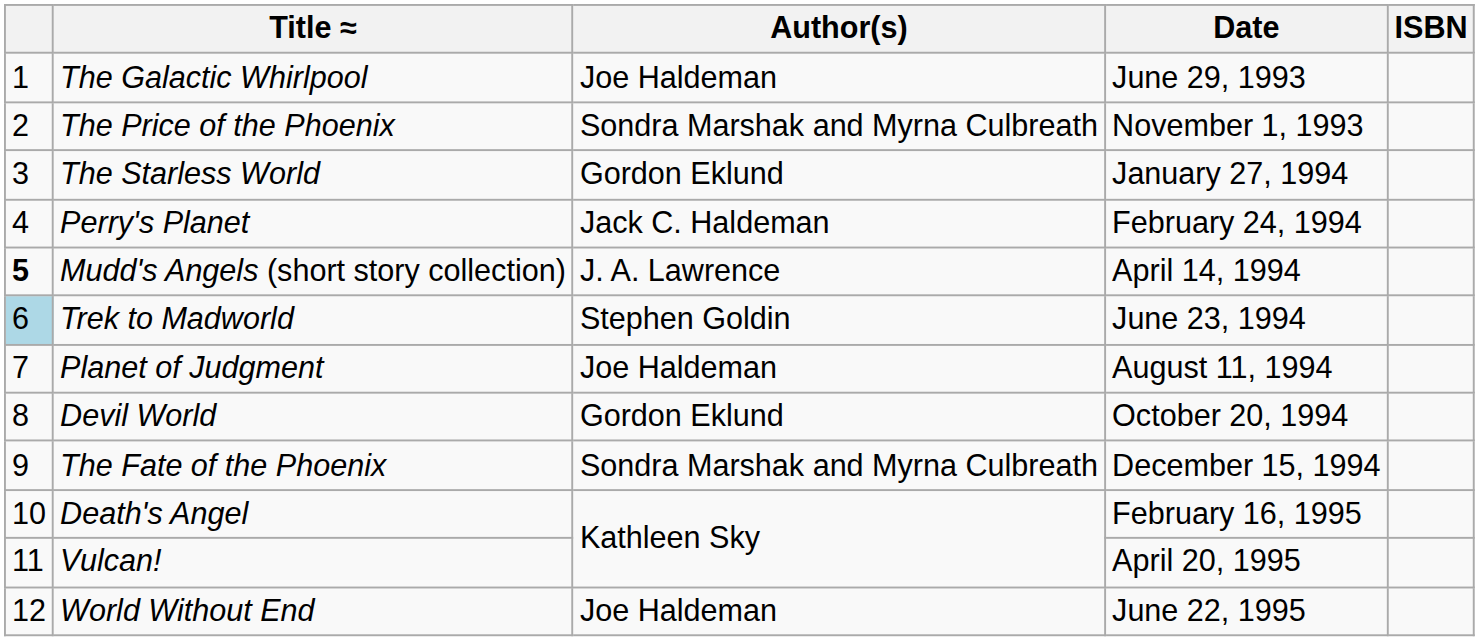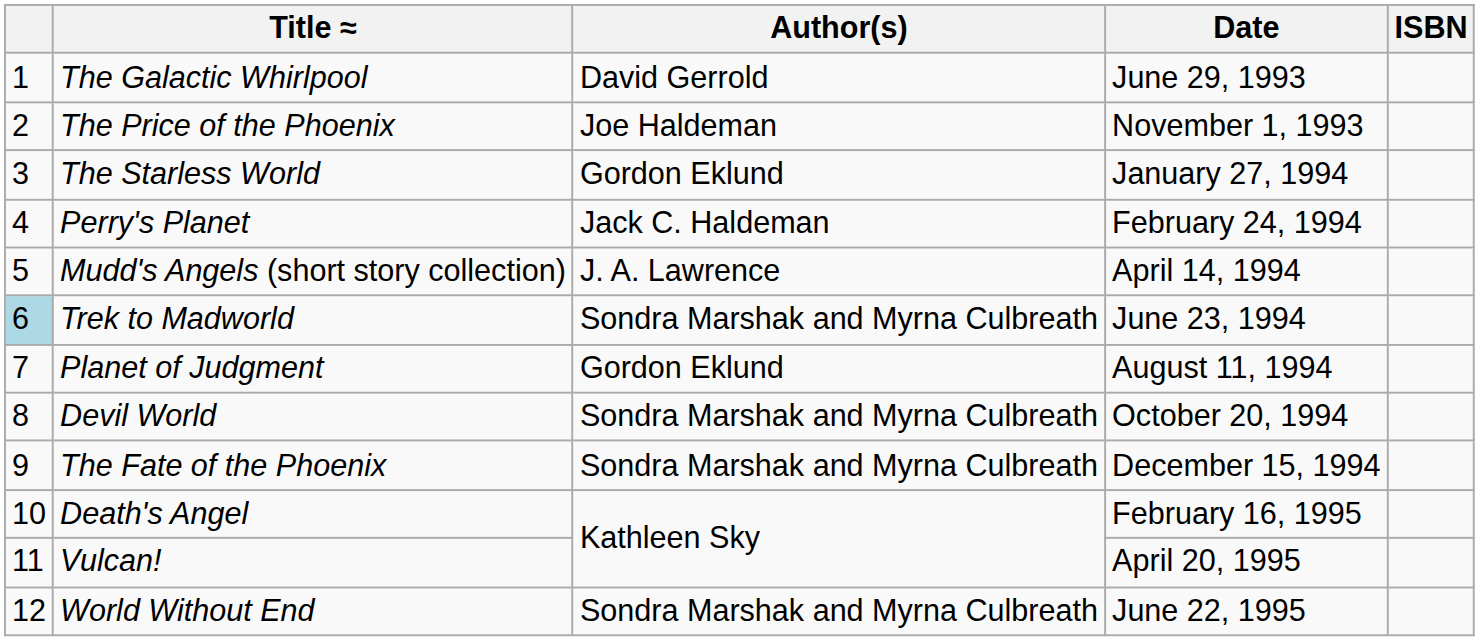The Galactic Whirlpool | Author(s): Joe Haldeman -> David Gerrold
The Price of the Phoenix | Author(s): Sondra Marshak and Myrna Culbreath -> Joe Haldeman
Mudd's Angels (short story collection) | column 1: bold -> normal
Trek to Madworld | Author(s): Stephen Goldin -> Sondra Marshak and Myrna Culbreath
Planet of Judgment | Author(s): Joe Haldeman -> Gordon Eklund
Devil World | Author(s): Gordon Eklund -> Sondra Marshak and Myrna Culbreath
World Without End | Author(s): Joe Haldeman -> Sondra Marshak and Myrna Culbreath
